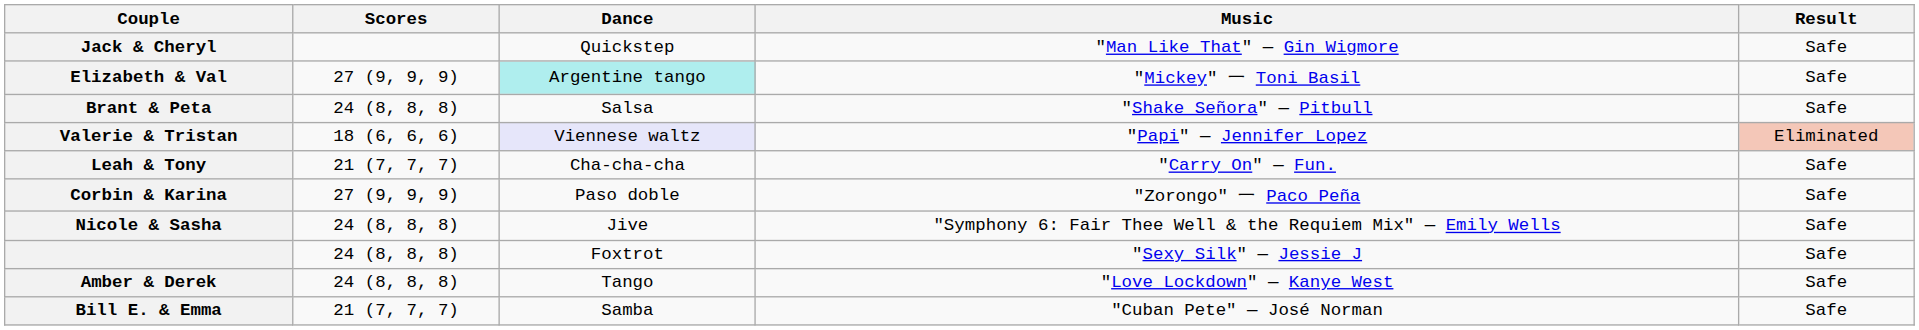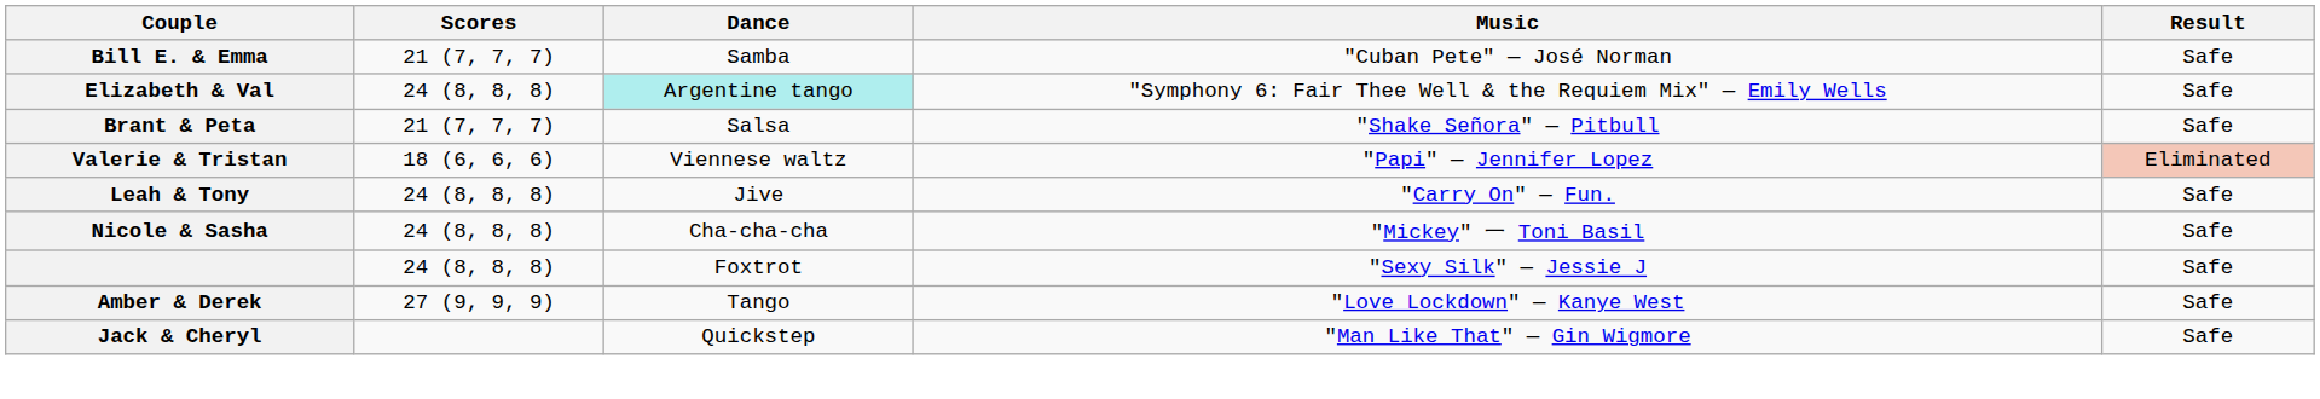rows swapped: Jack & Cheryl <-> Bill E. & Emma
Elizabeth & Val | Scores: 27 (9, 9, 9) -> 24 (8, 8, 8)
Elizabeth & Val | Music: "Mickey" 一 Toni Basil -> "Symphony 6: Fair Thee Well & the Requiem Mix" — Emily Wells
Brant & Peta | Scores: 24 (8, 8, 8) -> 21 (7, 7, 7)
Valerie & Tristan | Dance: lavender background -> no background
Leah & Tony | Scores: 21 (7, 7, 7) -> 24 (8, 8, 8)
Leah & Tony | Dance: Cha-cha-cha -> Jive
- row: Corbin & Karina | 27 (9, 9, 9) | Paso doble | "Zorongo" 一 Paco Peña | Safe
Nicole & Sasha | Dance: Jive -> Cha-cha-cha
Nicole & Sasha | Music: "Symphony 6: Fair Thee Well & the Requiem Mix" — Emily Wells -> "Mickey" 一 Toni Basil
Amber & Derek | Scores: 24 (8, 8, 8) -> 27 (9, 9, 9)
